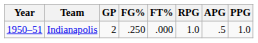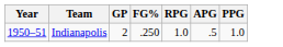- column: FT% | .000
